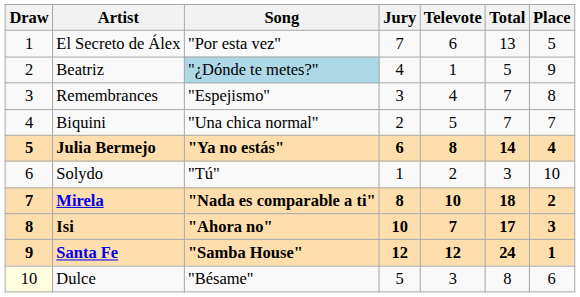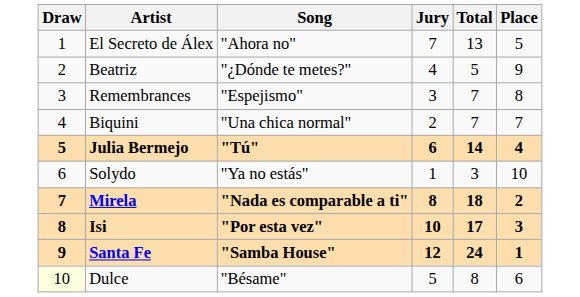- column: Televote | 6 | 1 | 4 | 5 | 8 | 2 | 10 | 7 | 12 | 3
El Secreto de Álex | Song: "Por esta vez" -> "Ahora no"
Beatriz | Song: lightblue background -> no background
Julia Bermejo | Song: "Ya no estás" -> "Tú"
Solydo | Song: "Tú" -> "Ya no estás"
Isi | Song: "Ahora no" -> "Por esta vez"
